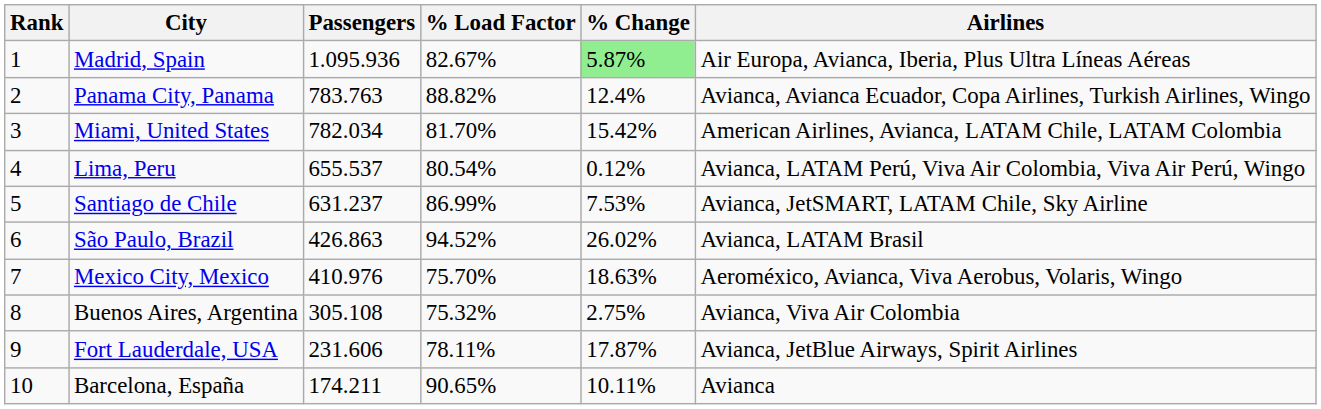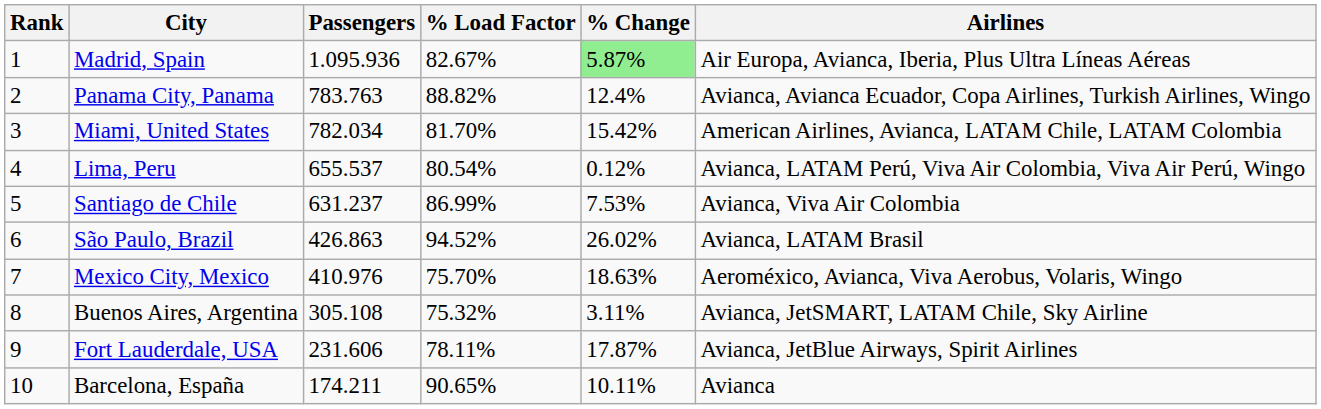Santiago de Chile | Airlines: Avianca, JetSMART, LATAM Chile, Sky Airline -> Avianca, Viva Air Colombia
Buenos Aires, Argentina | % Change: 2.75% -> 3.11%
Buenos Aires, Argentina | Airlines: Avianca, Viva Air Colombia -> Avianca, JetSMART, LATAM Chile, Sky Airline
